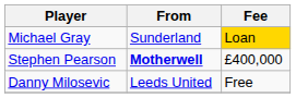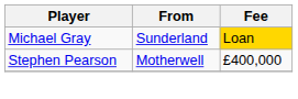Stephen Pearson | From: bold -> normal
- row: Danny Milosevic | Leeds United | Free
